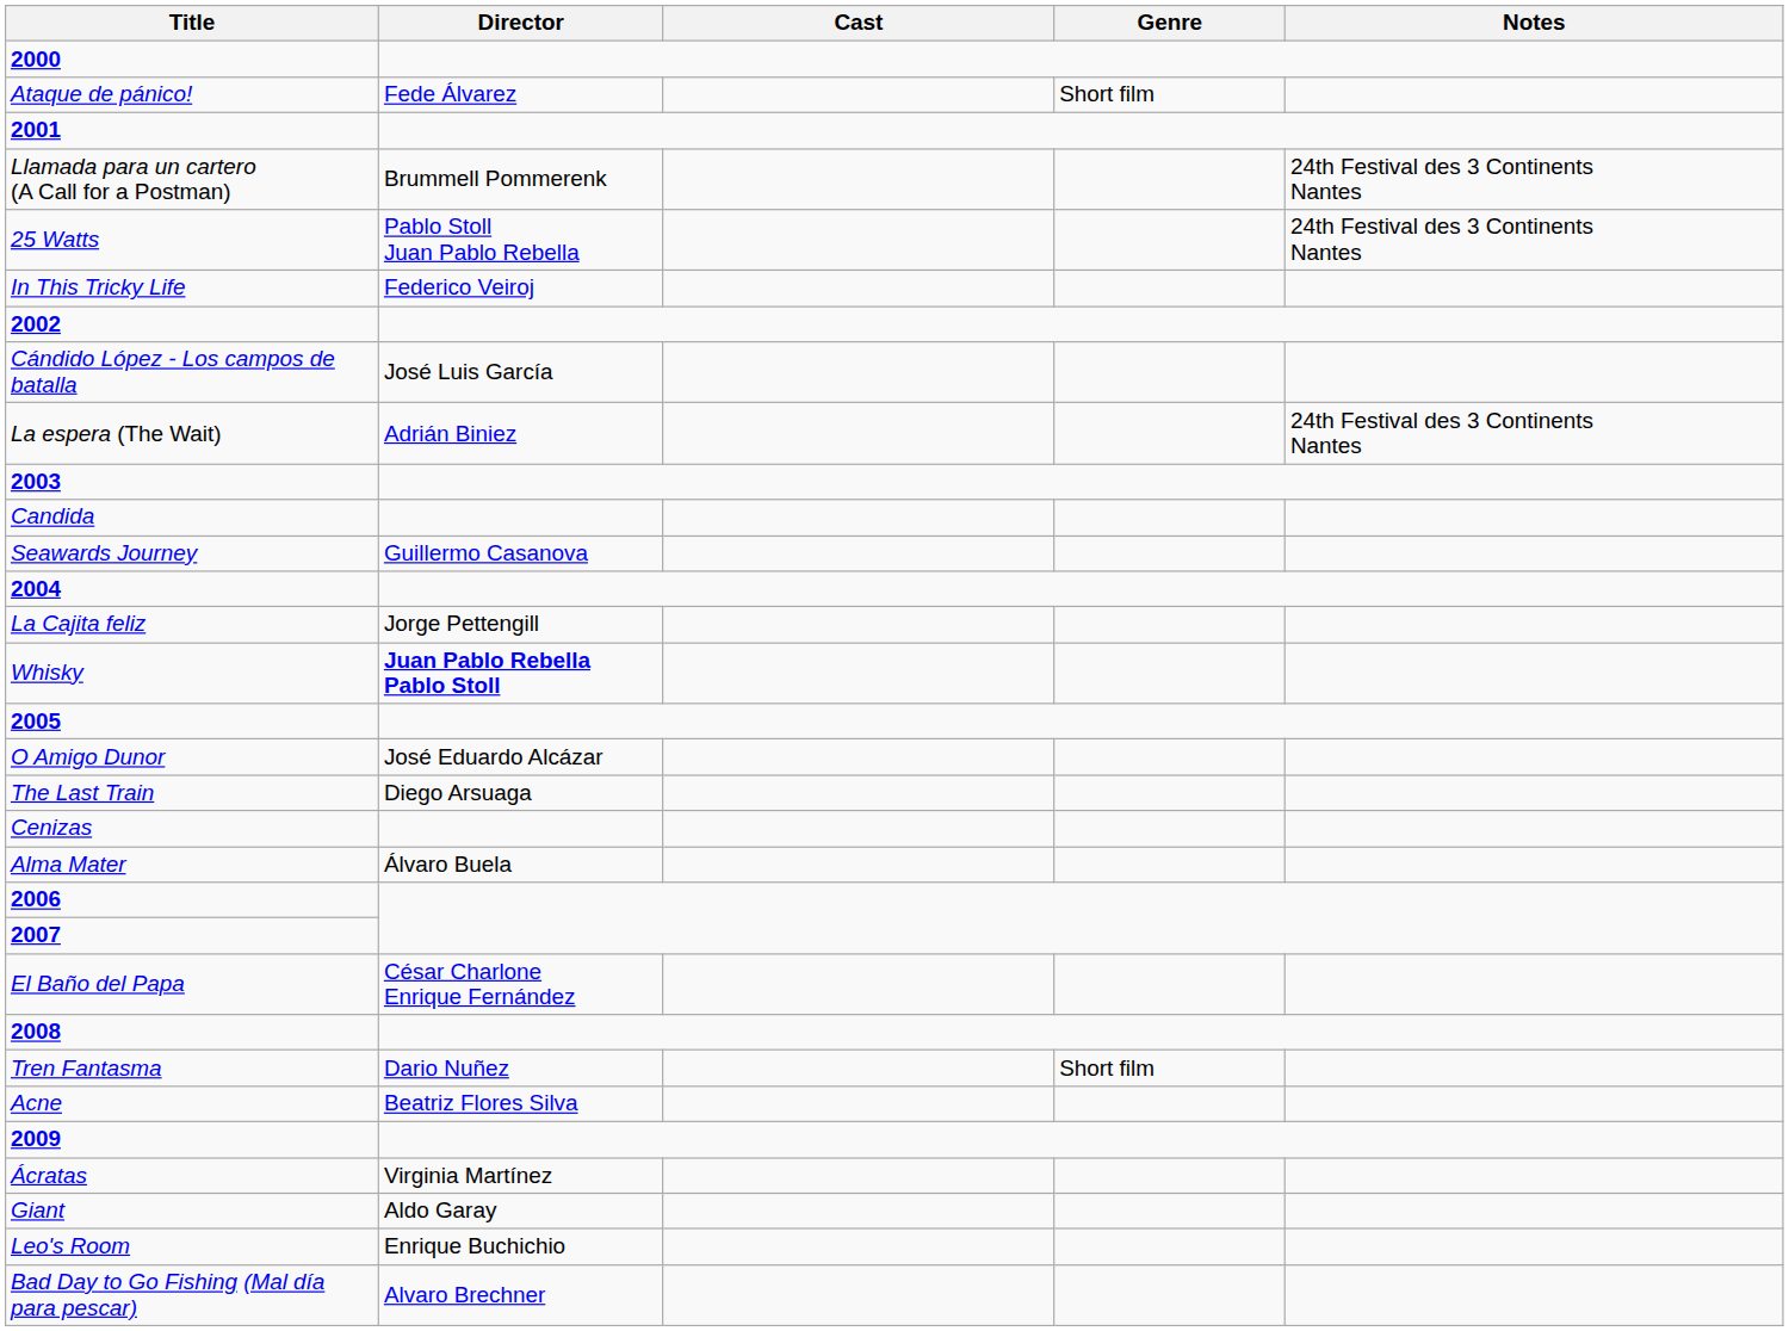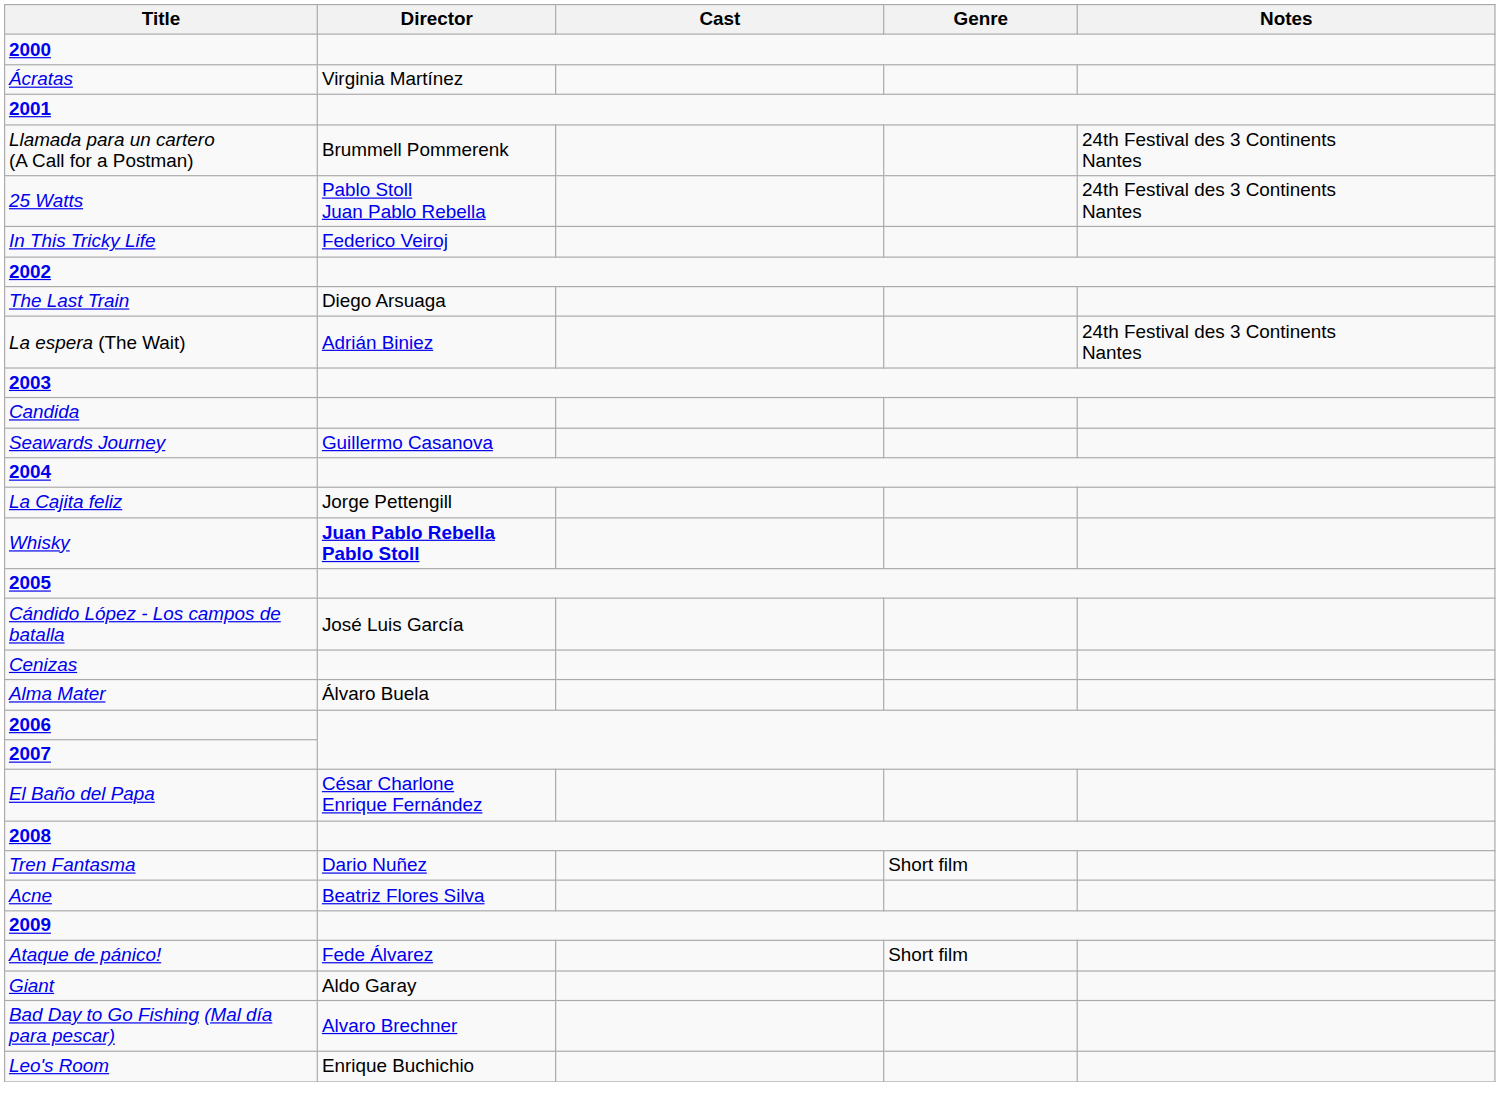rows swapped: Ácratas <-> Ataque de pánico!
rows swapped: The Last Train <-> Cándido López - Los campos de batalla
- row: O Amigo Dunor | José Eduardo Alcázar
rows swapped: Bad Day to Go Fishing (Mal día para pescar) <-> Leo's Room
